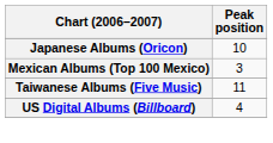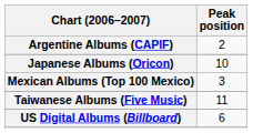+ row: Argentine Albums (CAPIF) | 2
US Digital Albums (Billboard) | Peak position: 4 -> 6
